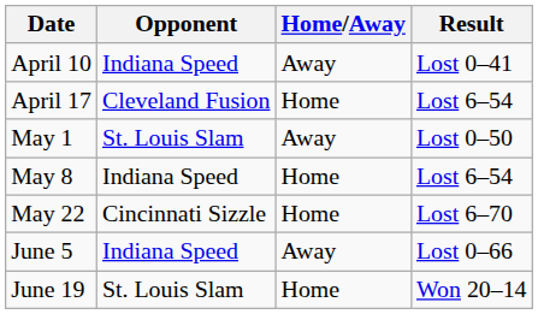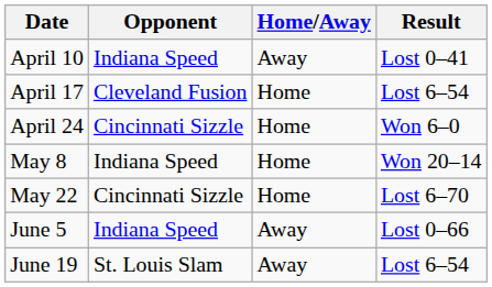+ row: April 24 | Cincinnati Sizzle | Home | Won 6–0
- row: May 1 | St. Louis Slam | Away | Lost 0–50
May 8 | Result: Lost 6–54 -> Won 20–14
June 19 | Home/Away: Home -> Away
June 19 | Result: Won 20–14 -> Lost 6–54
